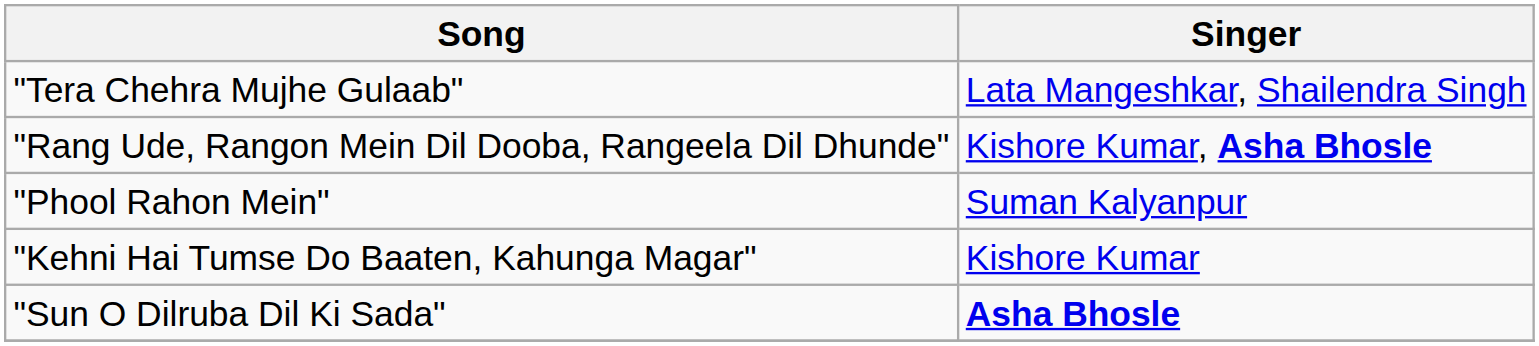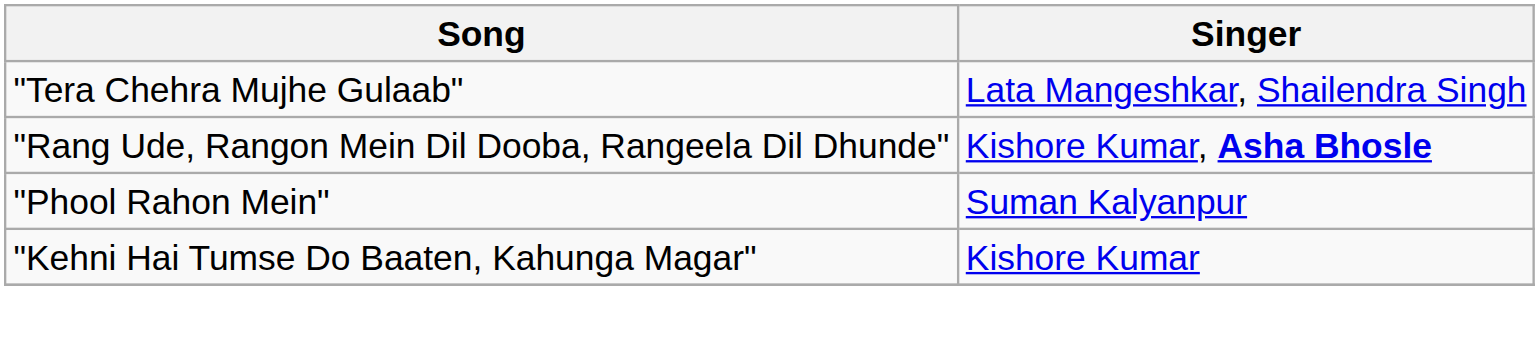- row: "Sun O Dilruba Dil Ki Sada" | Asha Bhosle
